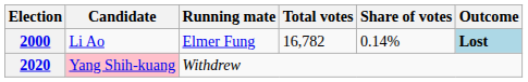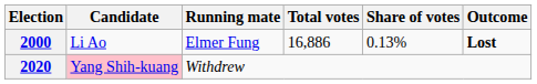2000 | Total votes: 16,782 -> 16,886
2000 | Share of votes: 0.14% -> 0.13%
2000 | Outcome: lightblue background -> no background
